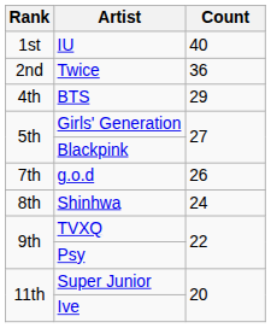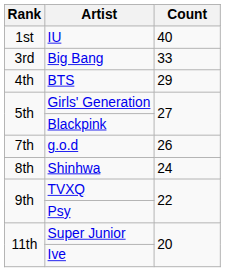- row: 2nd | Twice | 36
+ row: 3rd | Big Bang | 33
